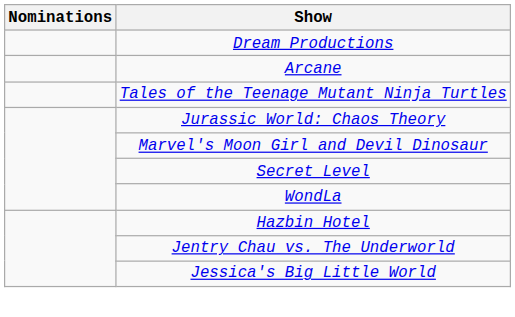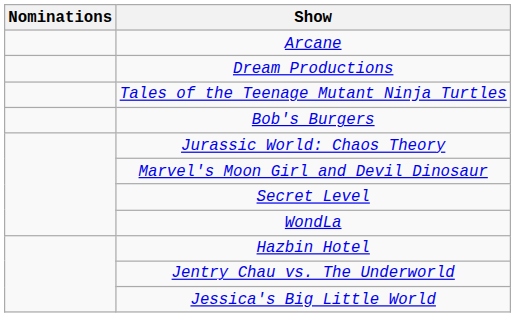rows swapped: Arcane <-> Dream Productions
+ row: Bob's Burgers
